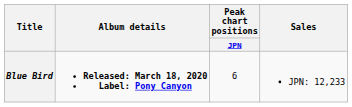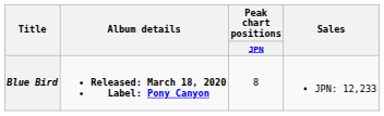Blue Bird | Peak chart positions / JPN: 6 -> 8
